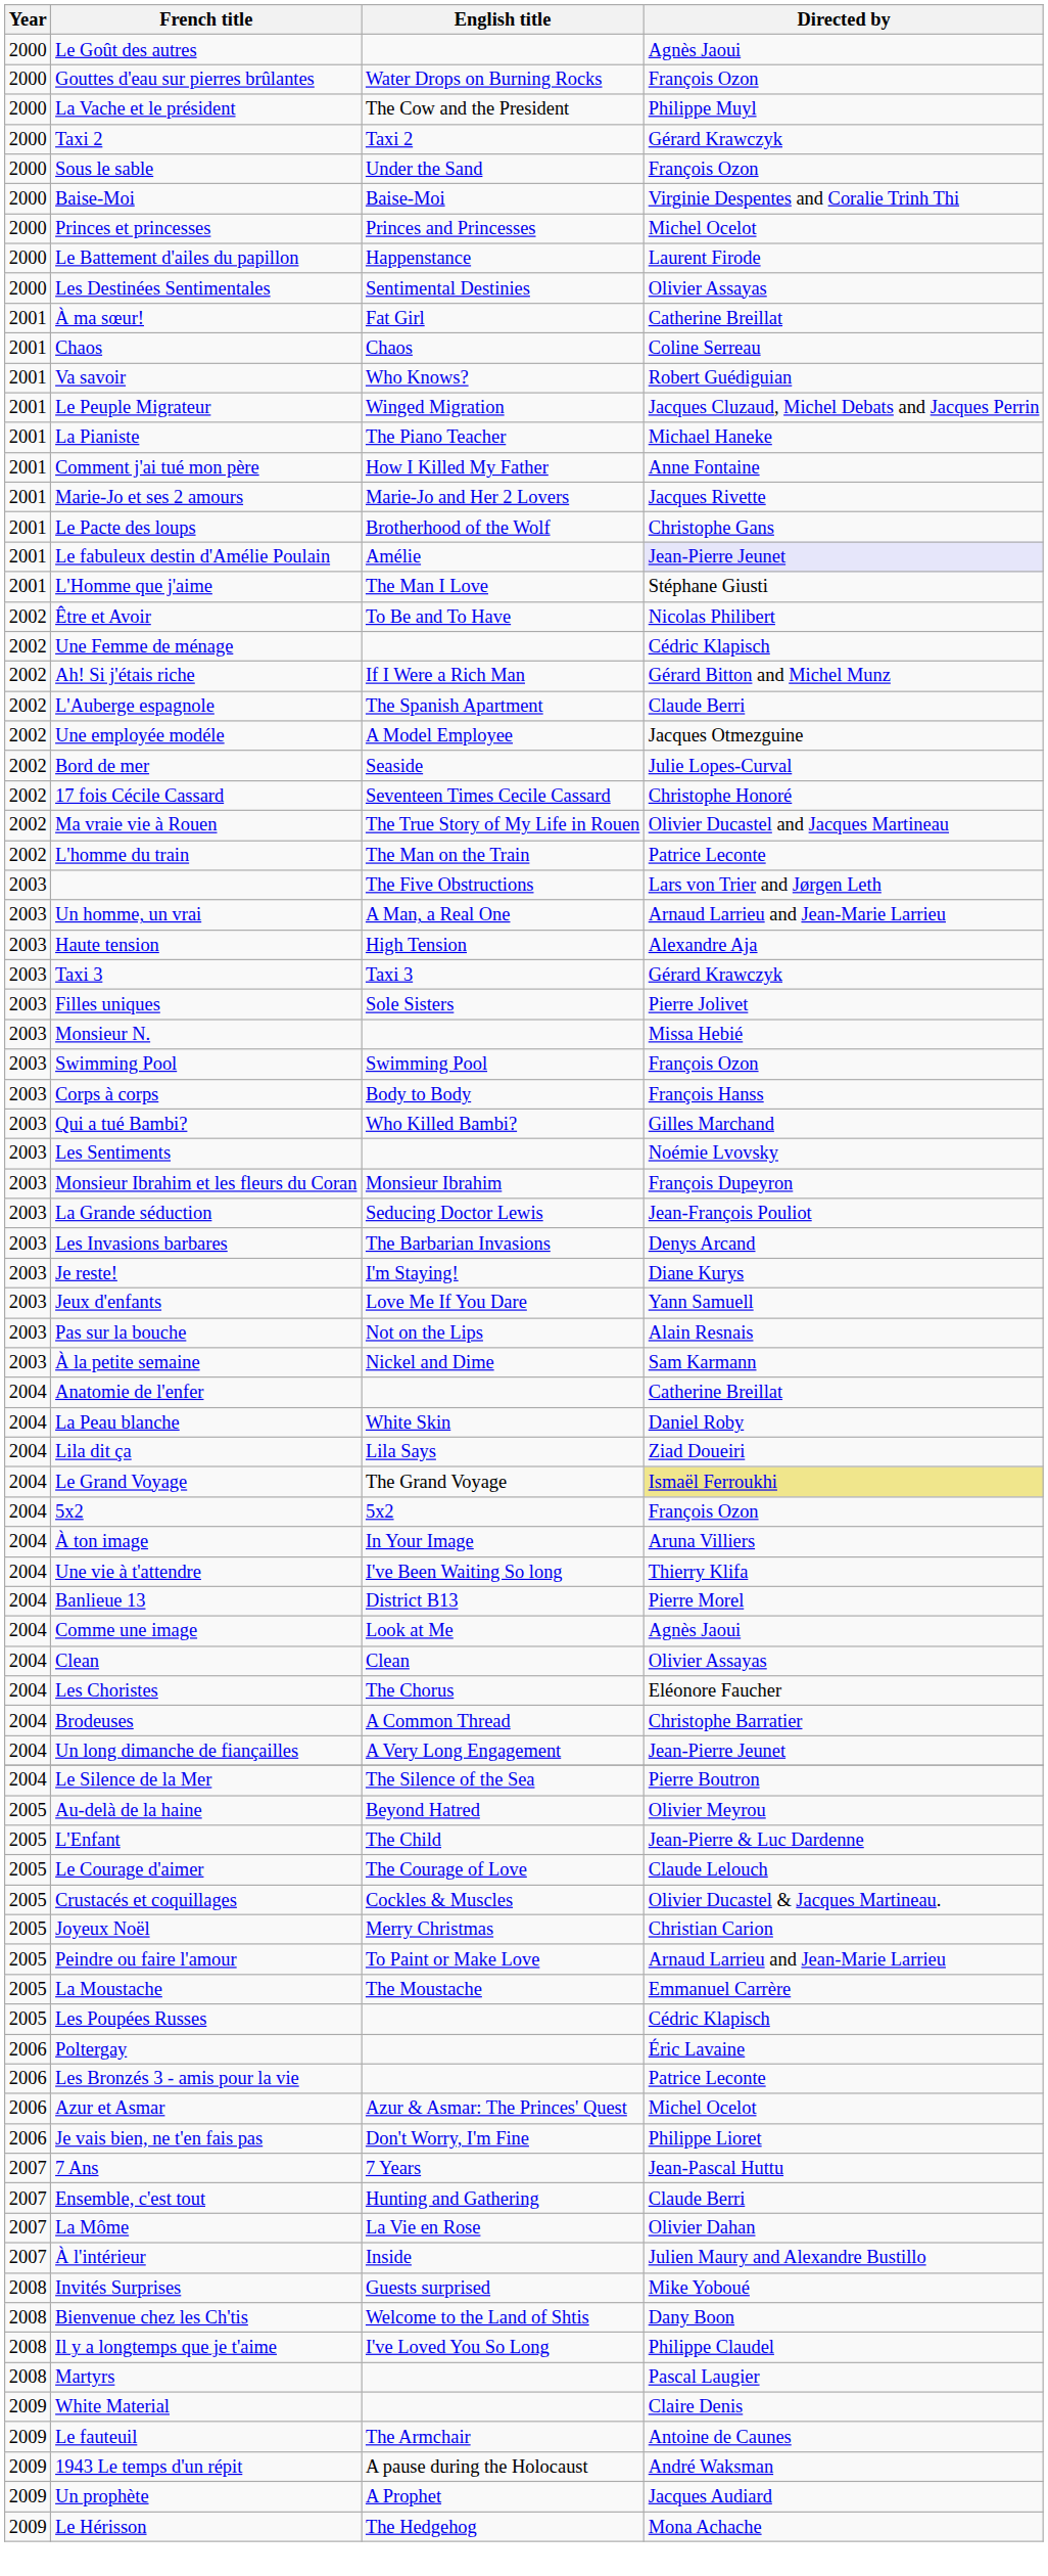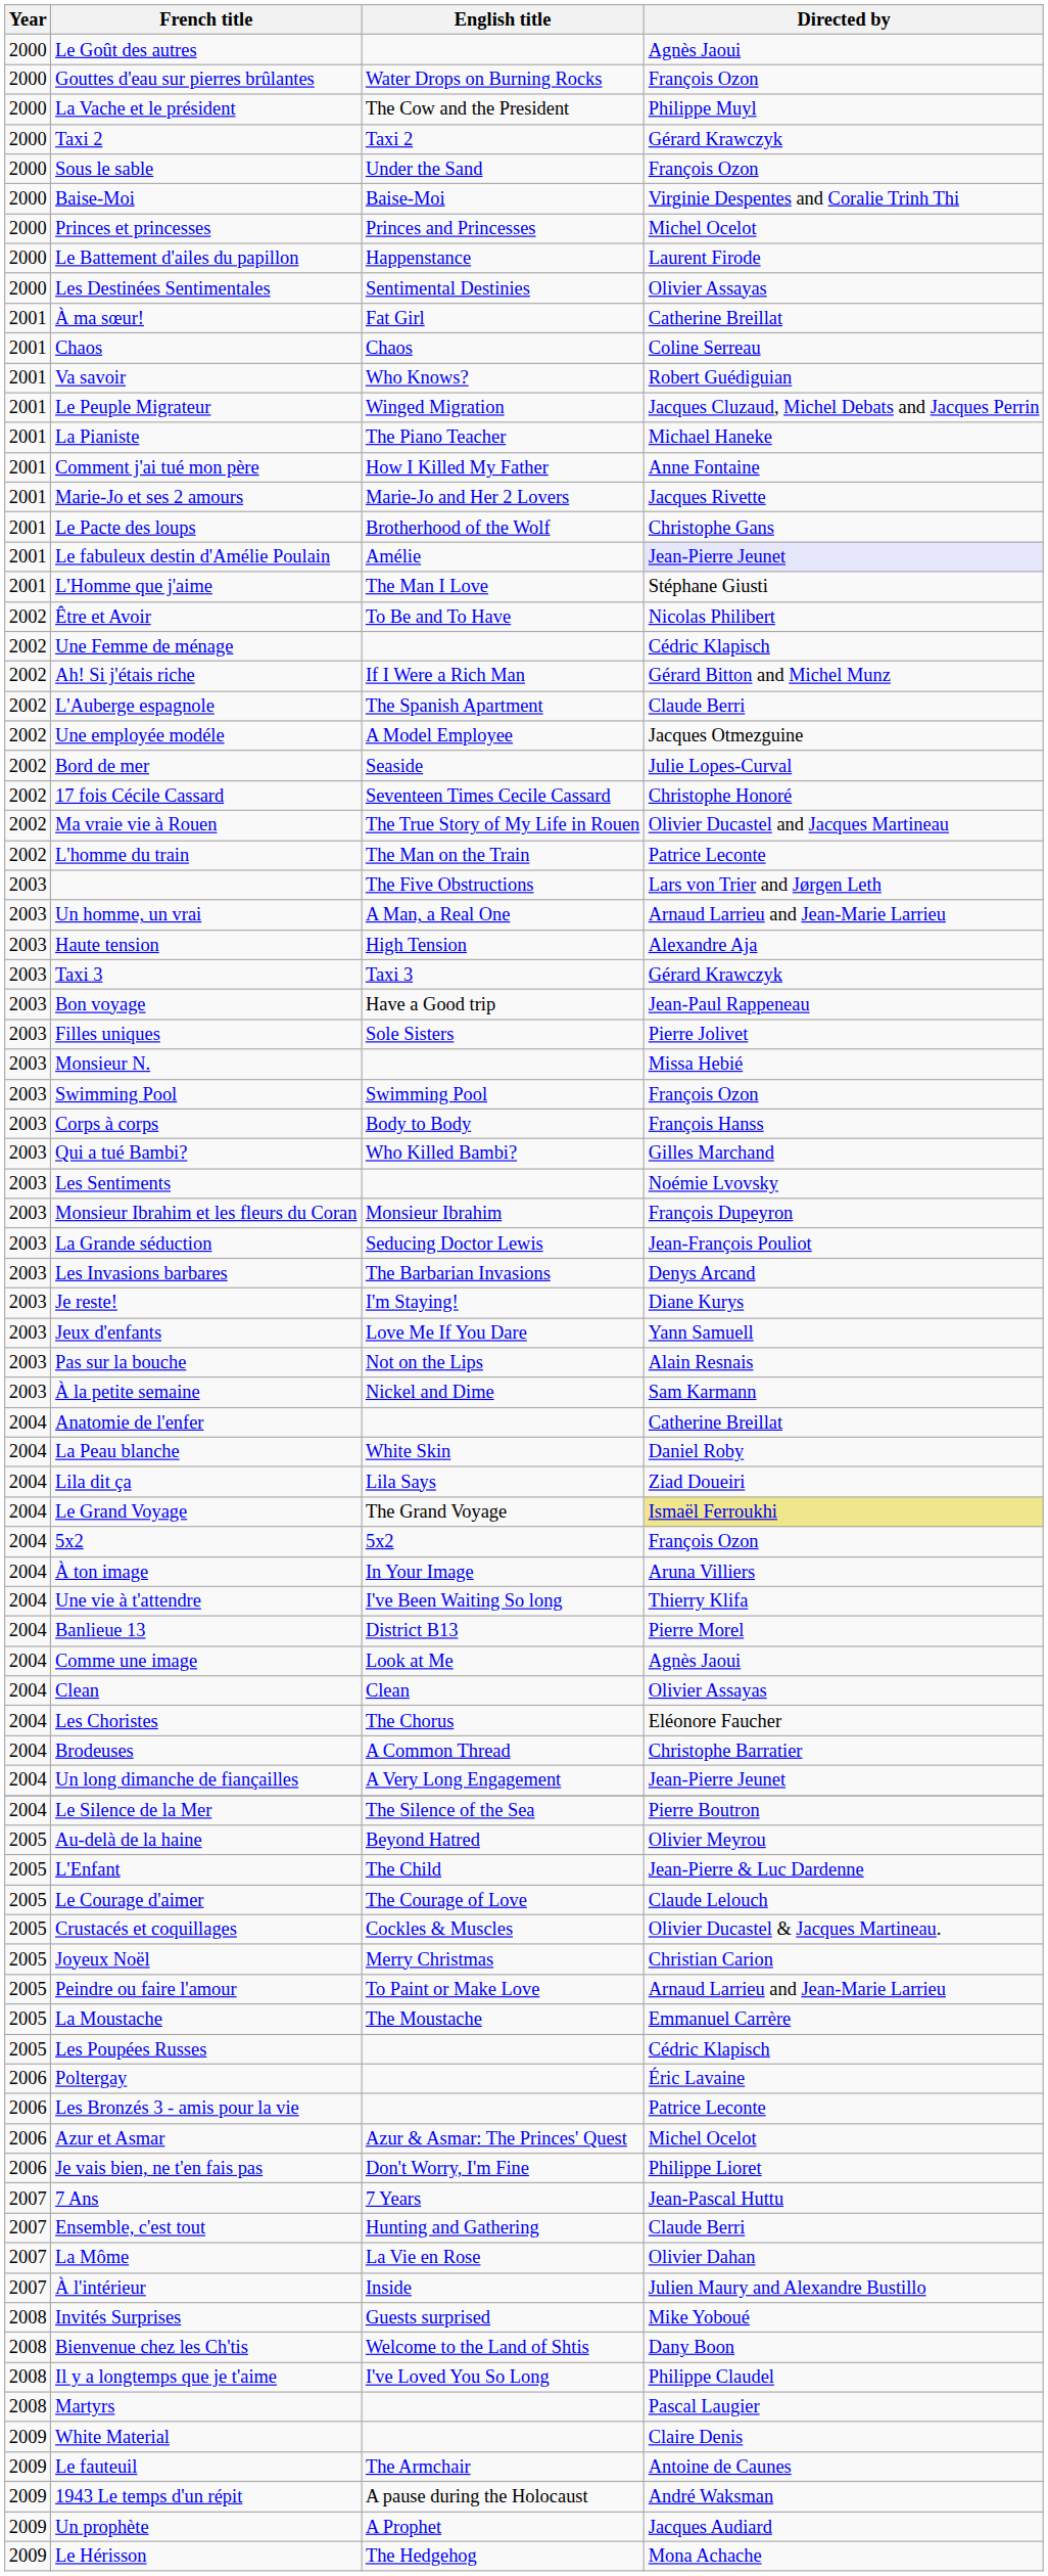+ row: 2003 | Bon voyage | Have a Good trip | Jean-Paul Rappeneau
